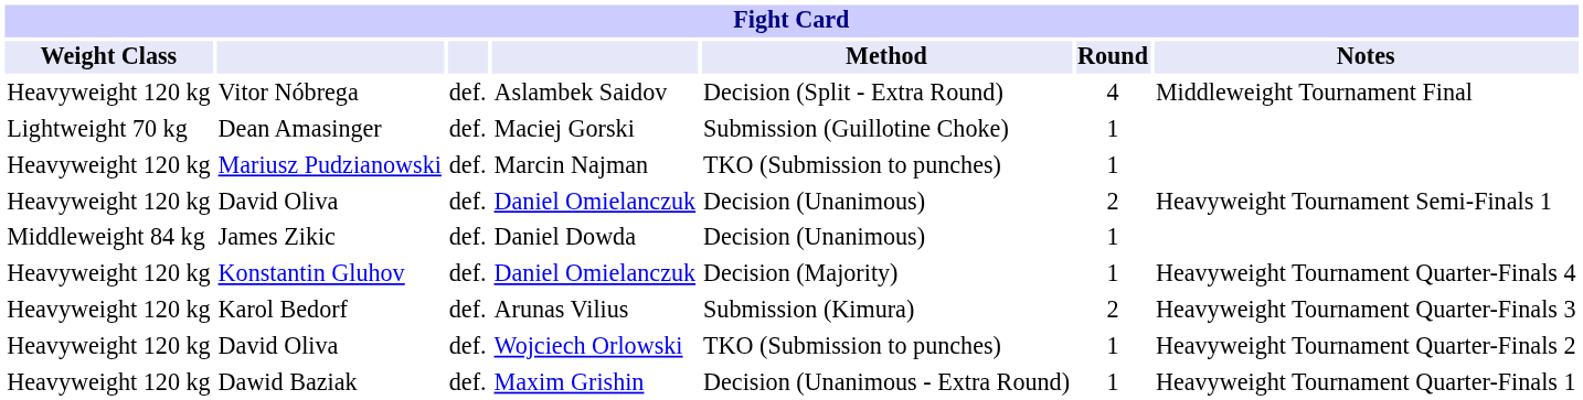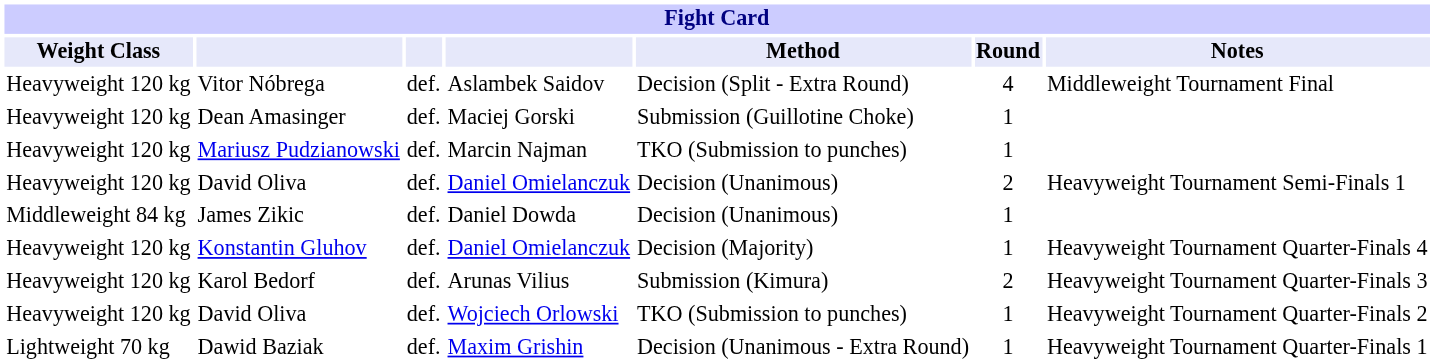Dean Amasinger | Weight Class: Lightweight 70 kg -> Heavyweight 120 kg
Dawid Baziak | Weight Class: Heavyweight 120 kg -> Lightweight 70 kg
